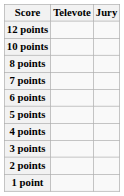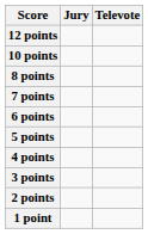columns swapped: Televote <-> Jury
